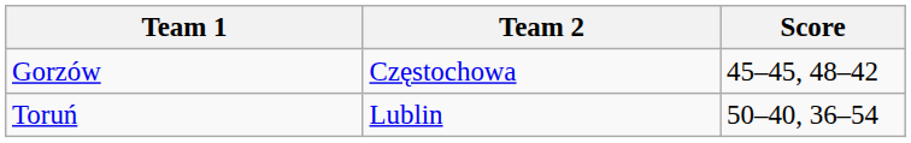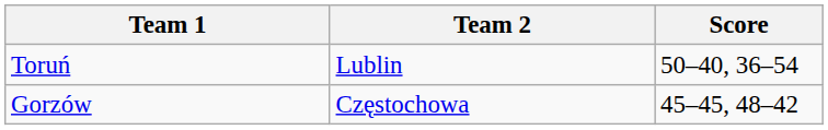rows swapped: Gorzów <-> Toruń
